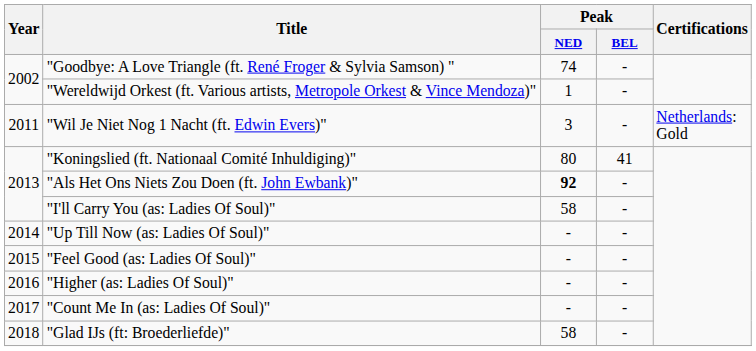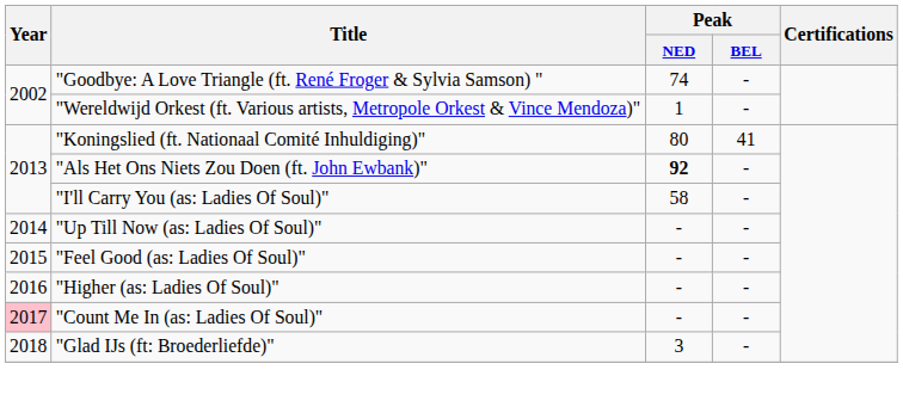- row: 2011 | "Wil Je Niet Nog 1 Nacht (ft. Edwin Evers)" | 3 | - | Netherlands: Gold
"Count Me In (as: Ladies Of Soul)" | Year: no background -> pink background
"Glad IJs (ft: Broederliefde)" | Peak / NED: 58 -> 3
